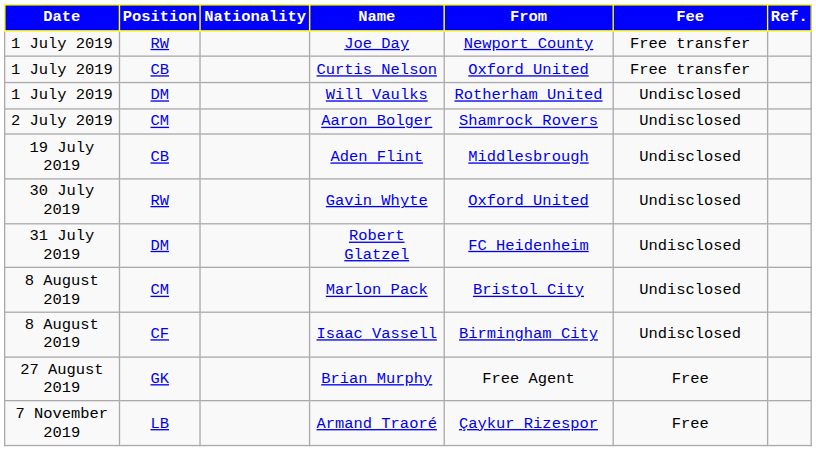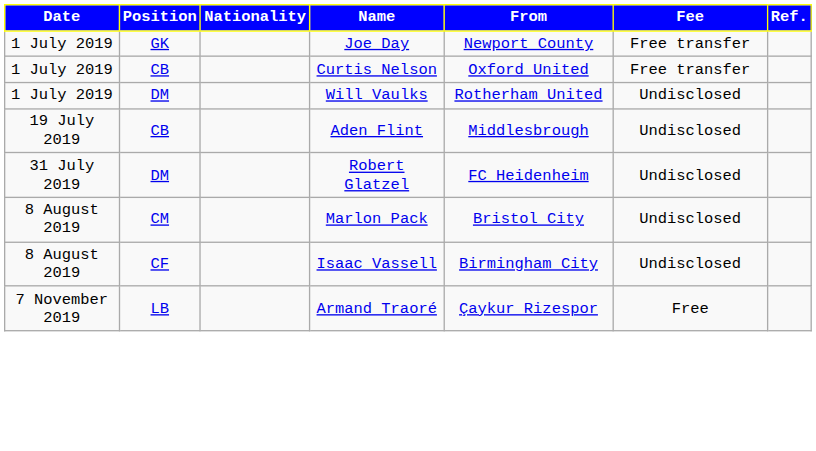Joe Day | Position: RW -> GK
- row: 2 July 2019 | CM | Aaron Bolger | Shamrock Rovers | Undisclosed
- row: 30 July 2019 | RW | Gavin Whyte | Oxford United | Undisclosed
- row: 27 August 2019 | GK | Brian Murphy | Free Agent | Free
